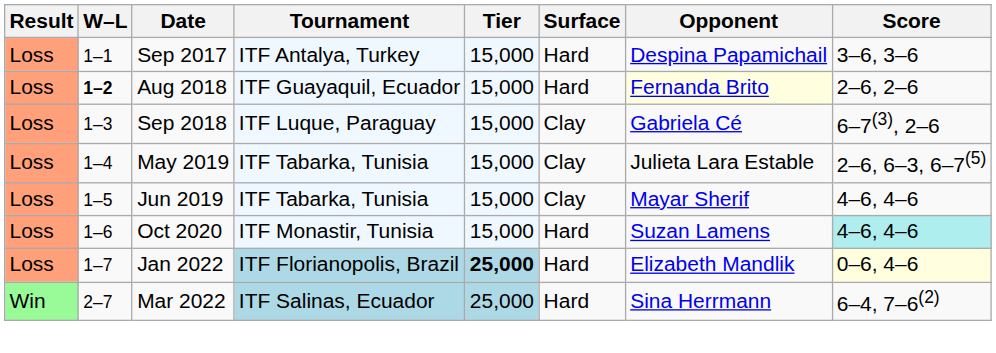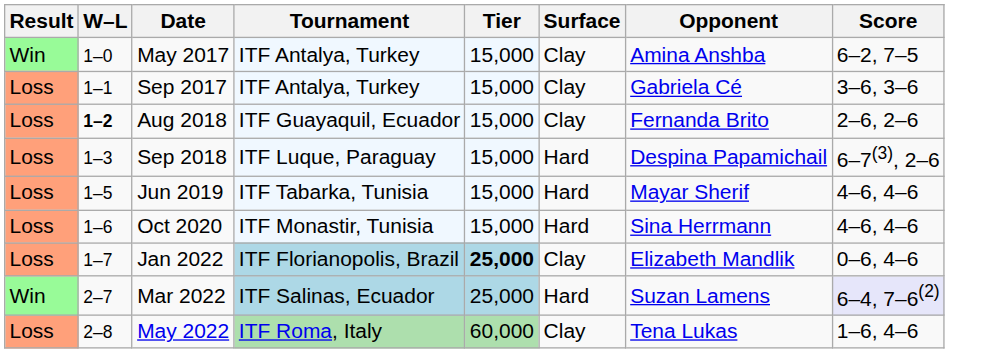+ row: Win | 1–0 | May 2017 | ITF Antalya, Turkey | 15,000 | Clay | Amina Anshba | 6–2, 7–5
Sep 2017 | Surface: Hard -> Clay
Sep 2017 | Opponent: Despina Papamichail -> Gabriela Cé
Aug 2018 | Surface: Hard -> Clay
Aug 2018 | Opponent: lightyellow background -> no background
Sep 2018 | Surface: Clay -> Hard
Sep 2018 | Opponent: Gabriela Cé -> Despina Papamichail
- row: Loss | 1–4 | May 2019 | ITF Tabarka, Tunisia | 15,000 | Clay | Julieta Lara Estable | 2–6, 6–3, 6–7(5)
Jun 2019 | Surface: Clay -> Hard
Oct 2020 | Opponent: Suzan Lamens -> Sina Herrmann
Oct 2020 | Score: paleturquoise background -> no background
Jan 2022 | Surface: Hard -> Clay
Jan 2022 | Score: lightyellow background -> no background
Mar 2022 | Opponent: Sina Herrmann -> Suzan Lamens
Mar 2022 | Score: no background -> lavender background
+ row: Loss | 2–8 | May 2022 | ITF Roma, Italy | 60,000 | Clay | Tena Lukas | 1–6, 4–6
